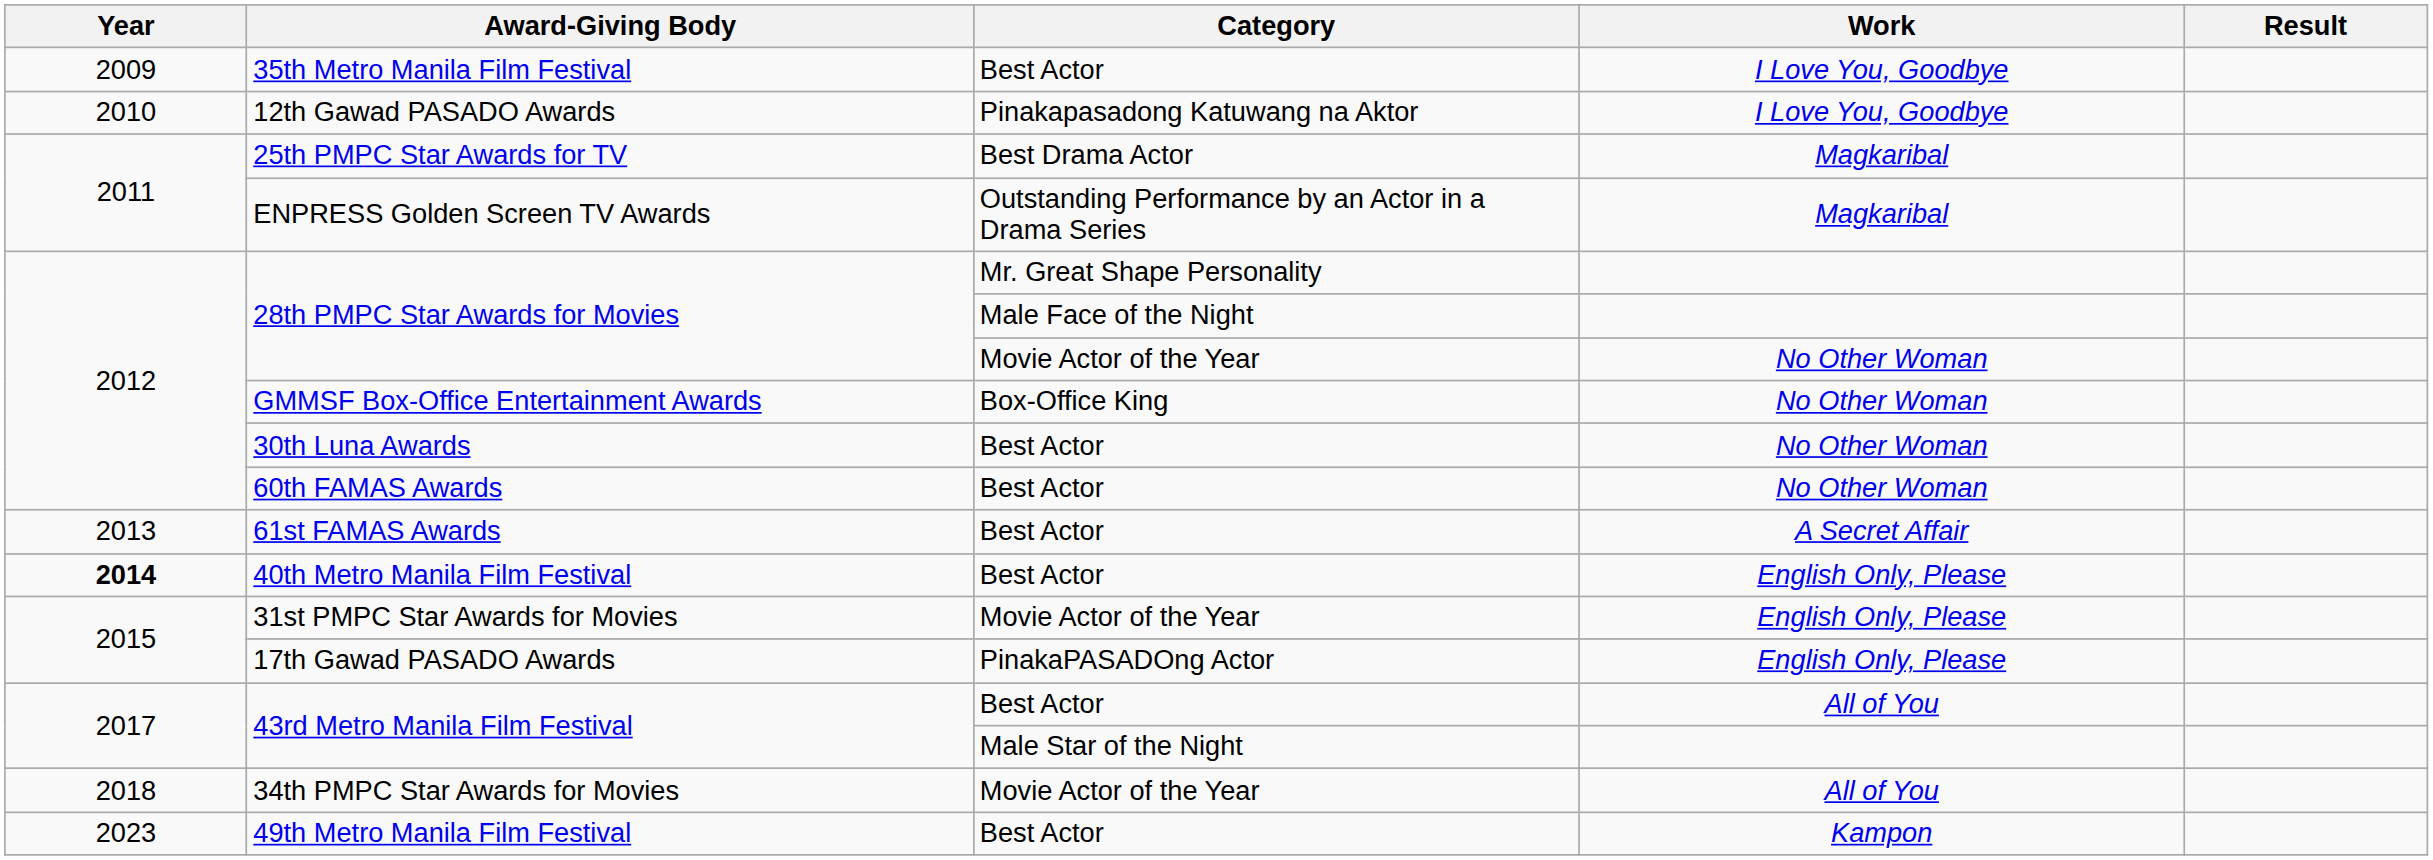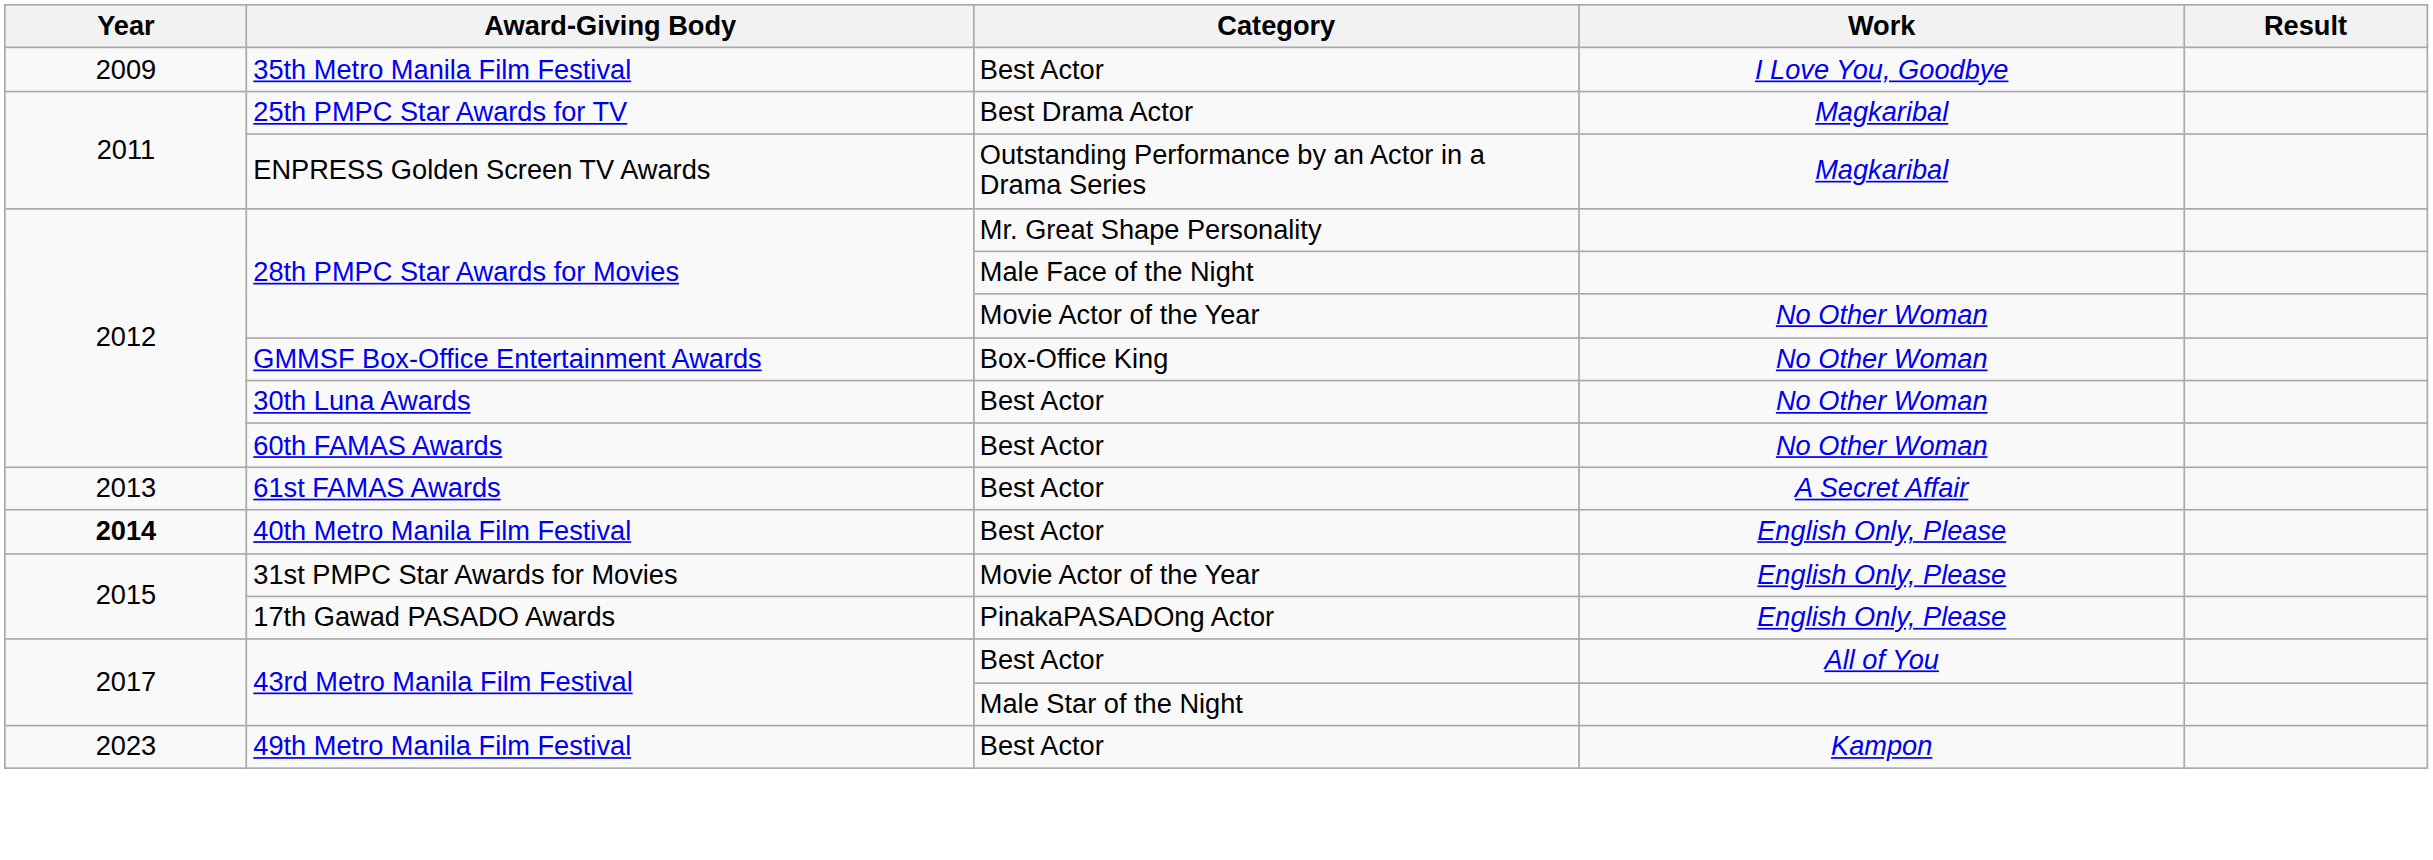- row: 2010 | 12th Gawad PASADO Awards | Pinakapasadong Katuwang na Aktor | I Love You, Goodbye
- row: 2018 | 34th PMPC Star Awards for Movies | Movie Actor of the Year | All of You
